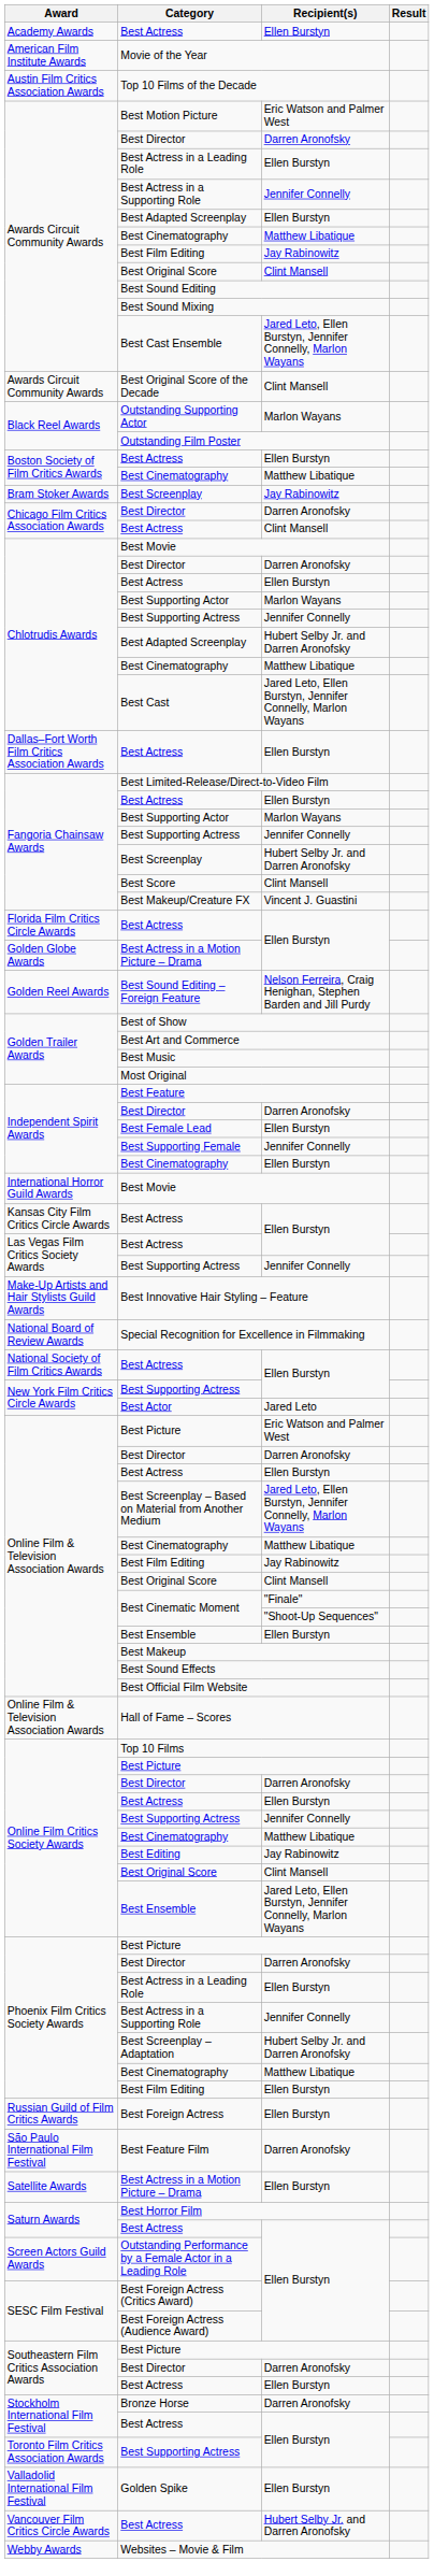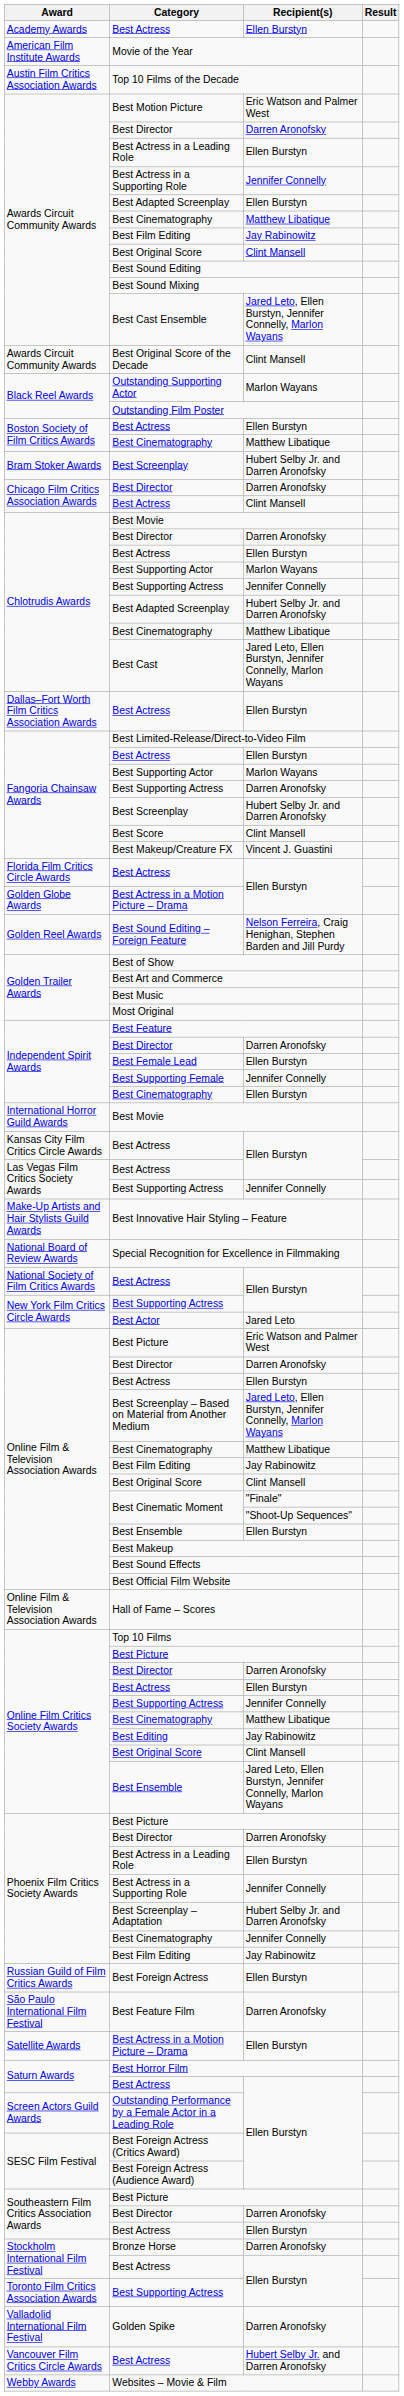Bram Stoker Awards / Best Screenplay | Recipient(s): Jay Rabinowitz -> Hubert Selby Jr. and Darren Aronofsky
Fangoria Chainsaw Awards / Best Supporting Actress | Recipient(s): Jennifer Connelly -> Darren Aronofsky
Phoenix Film Critics Society Awards / Best Cinematography | Recipient(s): Matthew Libatique -> Jennifer Connelly
Phoenix Film Critics Society Awards / Best Film Editing | Recipient(s): Ellen Burstyn -> Jay Rabinowitz
Golden Spike | Recipient(s): Ellen Burstyn -> Darren Aronofsky
